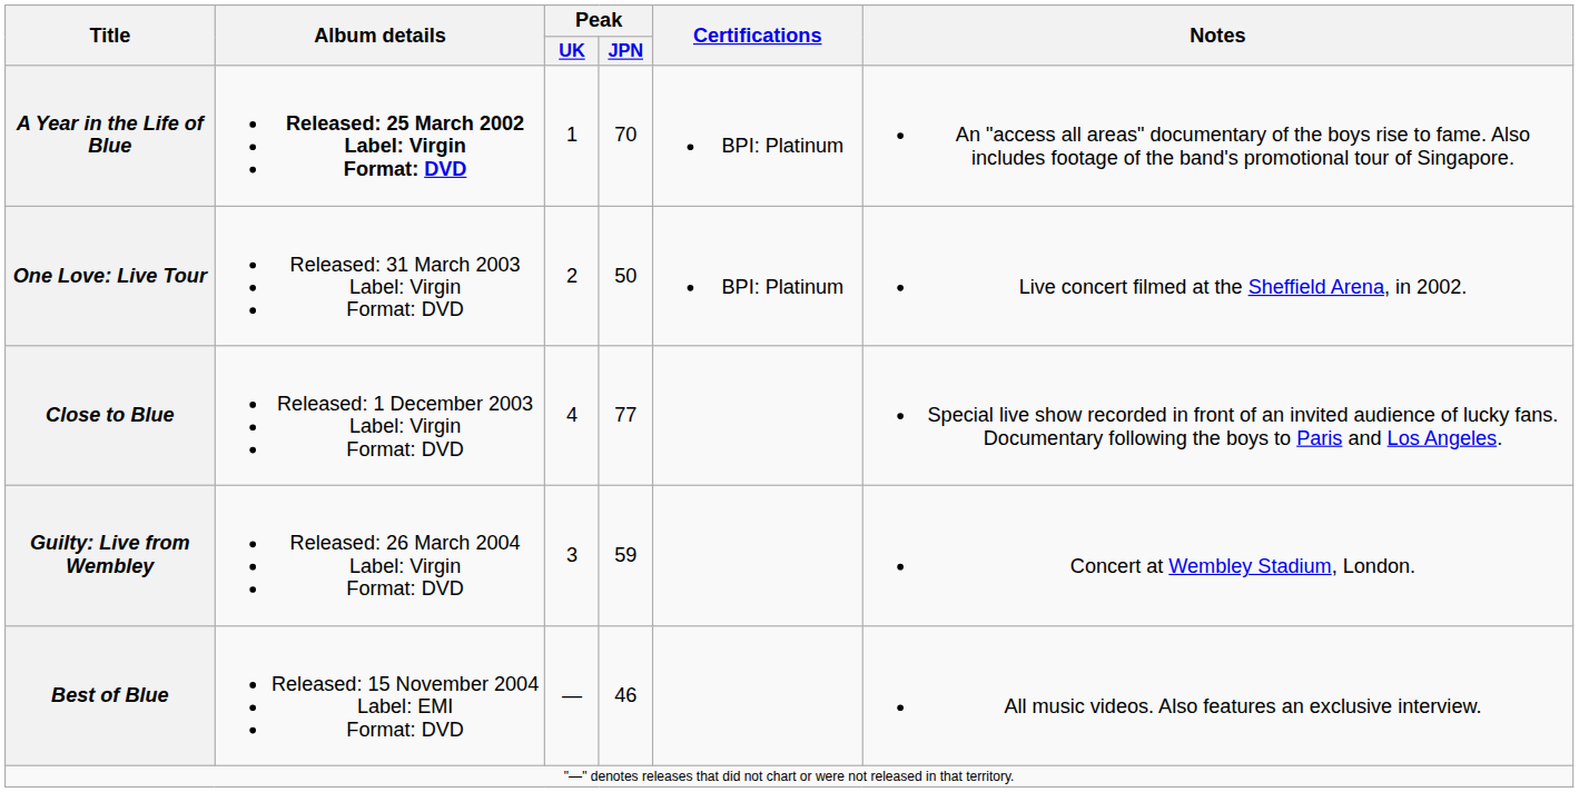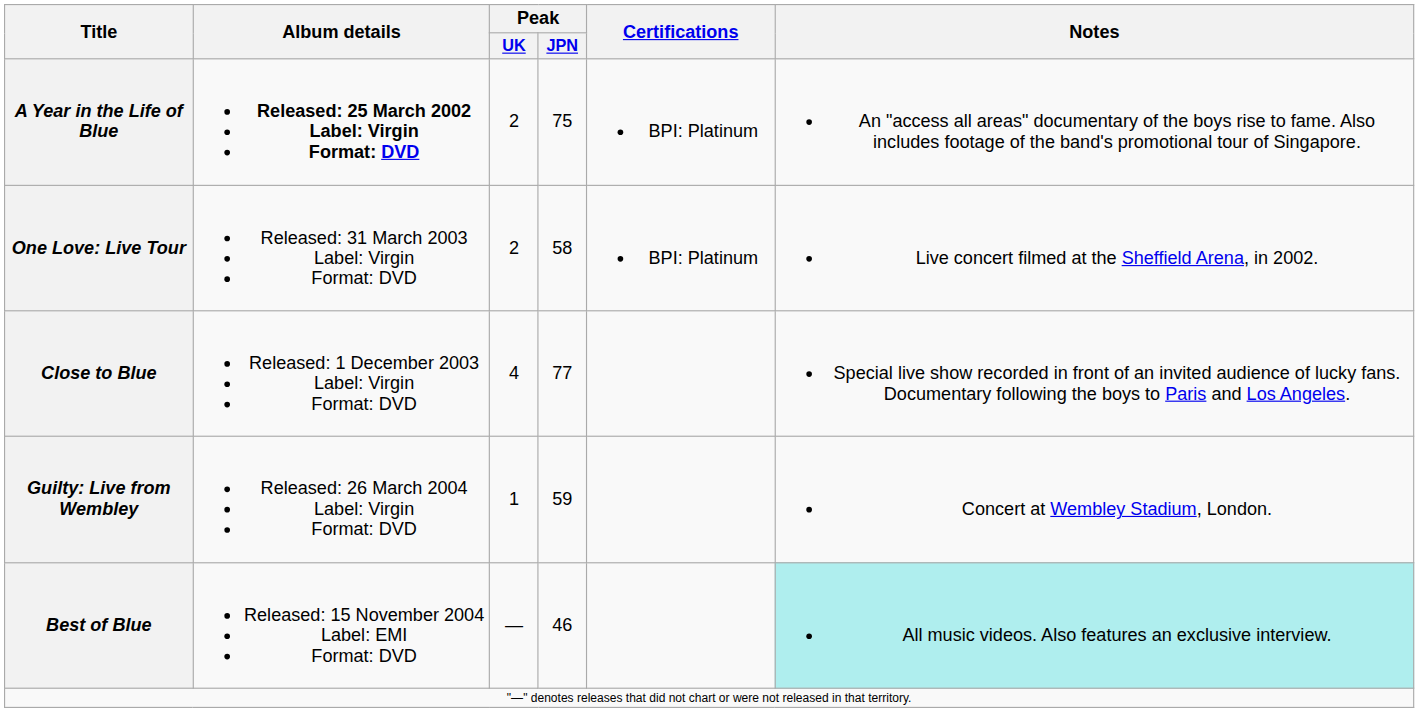A Year in the Life of Blue | Peak / UK: 1 -> 2
A Year in the Life of Blue | Peak / JPN: 70 -> 75
One Love: Live Tour | Peak / JPN: 50 -> 58
Guilty: Live from Wembley | Peak / UK: 3 -> 1
Best of Blue | Notes: no background -> paleturquoise background
